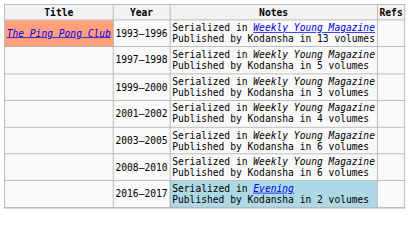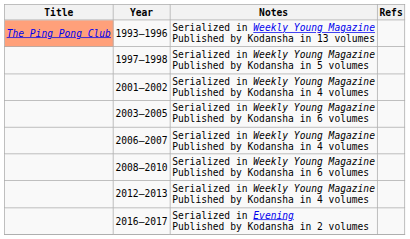- row: 1999–2000 | Serialized in Weekly Young Magazine Published by Kodansha in 3 volumes
+ row: 2006–2007 | Serialized in Weekly Young Magazine Published by Kodansha in 4 volumes
+ row: 2012–2013 | Serialized in Weekly Young Magazine Published by Kodansha in 4 volumes
2016–2017 | Notes: lightblue background -> no background
